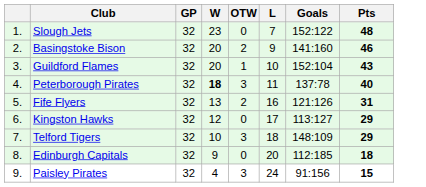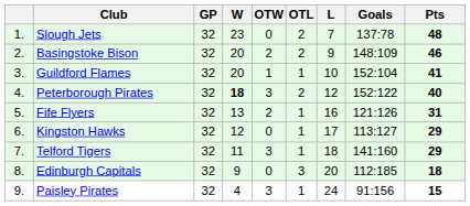+ column: OTL | 2 | 2 | 1 | 2 | 1 | 1 | 1 | 3 | 1
Slough Jets | Goals: 152:122 -> 137:78
Basingstoke Bison | Goals: 141:160 -> 148:109
Guildford Flames | Pts: 43 -> 41
Peterborough Pirates | L: 11 -> 12
Peterborough Pirates | Goals: 137:78 -> 152:122
Telford Tigers | W: 10 -> 11
Telford Tigers | Goals: 148:109 -> 141:160
